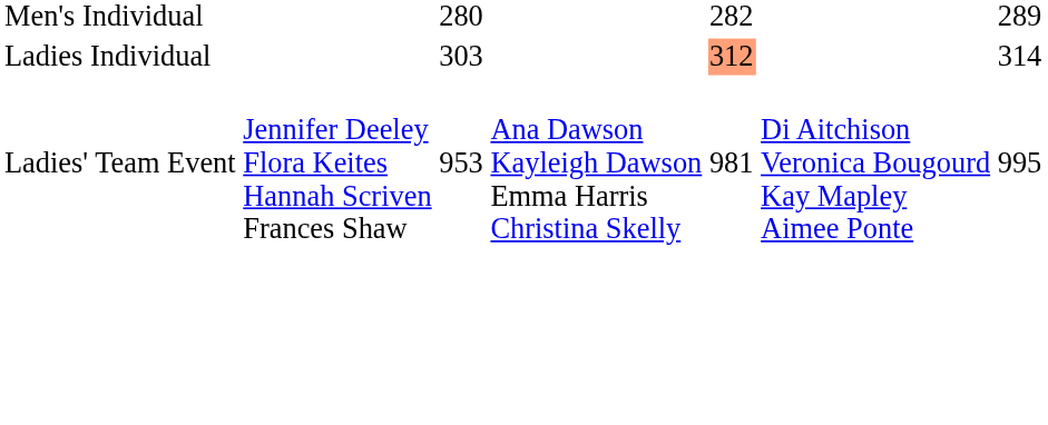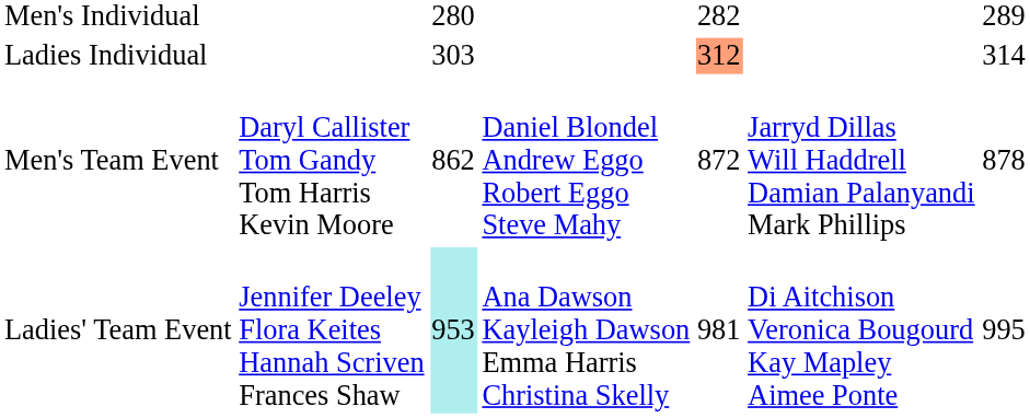+ row: Men's Team Event | Daryl Callister Tom Gandy Tom Harris Kevin Moore | 862 | Daniel Blondel Andrew Eggo Robert Eggo Steve Mahy | 872 | Jarryd Dillas Will Haddrell Damian Palanyandi Mark Phillips | 878
Ladies' Team Event | column 3: no background -> paleturquoise background
